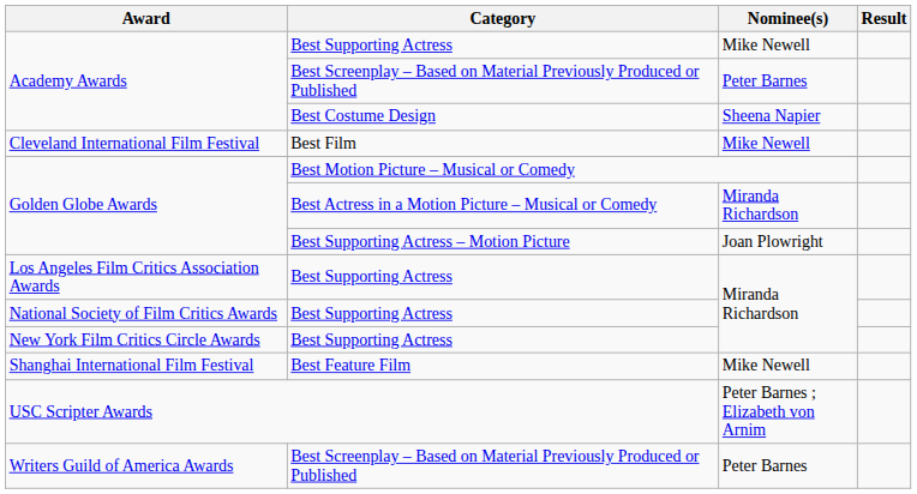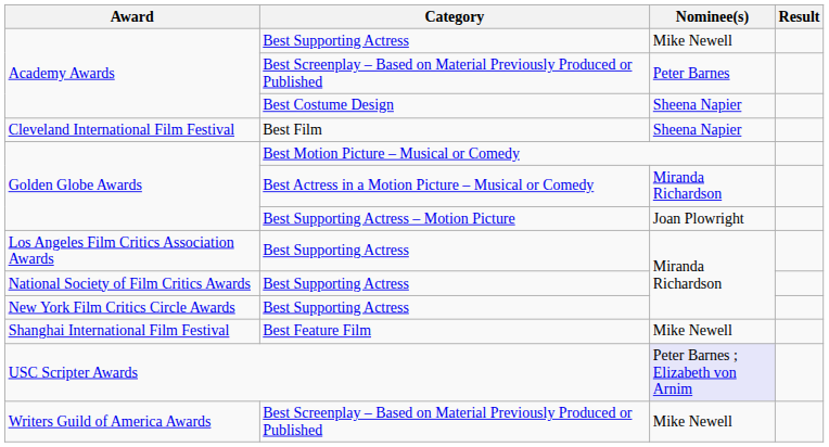Cleveland International Film Festival | Nominee(s): Mike Newell -> Sheena Napier
USC Scripter Awards | Nominee(s): no background -> lavender background
Writers Guild of America Awards | Nominee(s): Peter Barnes -> Mike Newell
